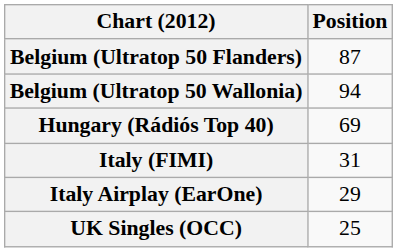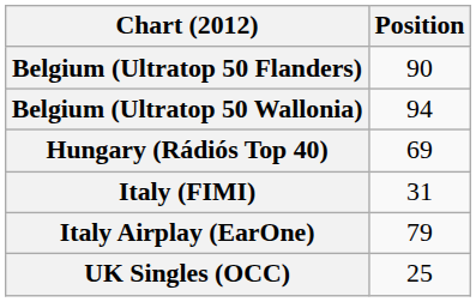Belgium (Ultratop 50 Flanders) | Position: 87 -> 90
Italy Airplay (EarOne) | Position: 29 -> 79
